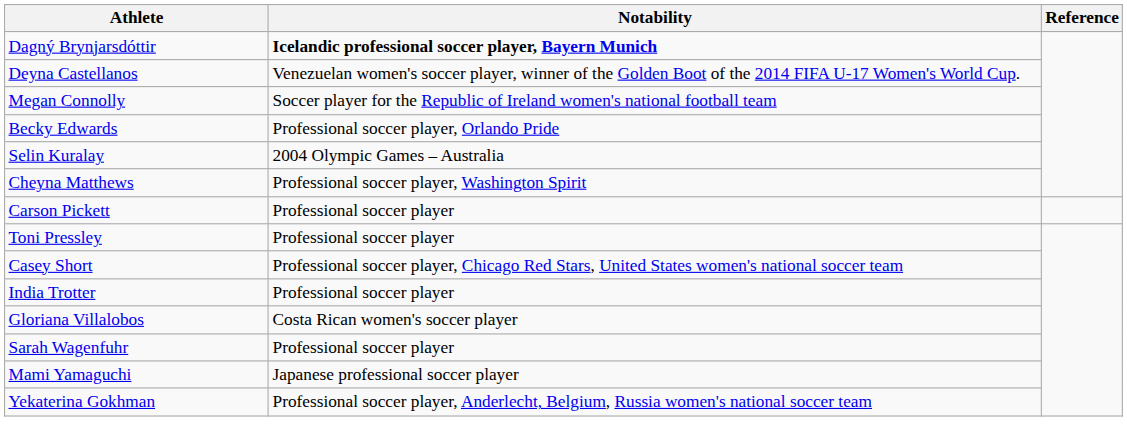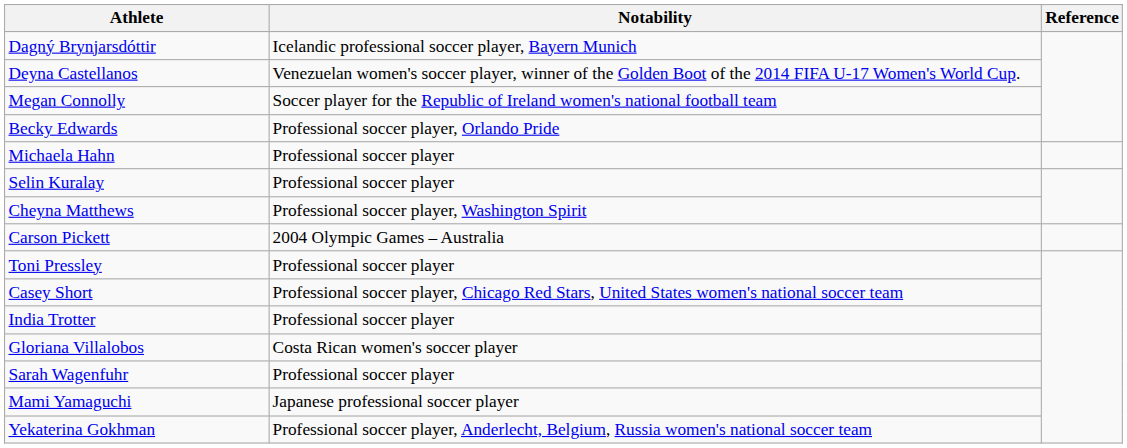Dagný Brynjarsdóttir | Notability: bold -> normal
+ row: Michaela Hahn | Professional soccer player
Selin Kuralay | Notability: 2004 Olympic Games – Australia -> Professional soccer player
Carson Pickett | Notability: Professional soccer player -> 2004 Olympic Games – Australia
